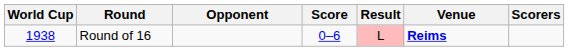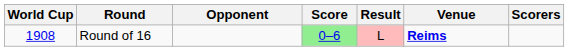Round of 16 | World Cup: 1938 -> 1908
Round of 16 | Score: no background -> lightgreen background
